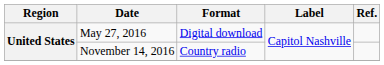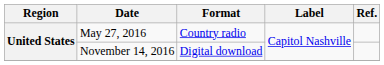May 27, 2016 | Format: Digital download -> Country radio
November 14, 2016 | Format: Country radio -> Digital download
